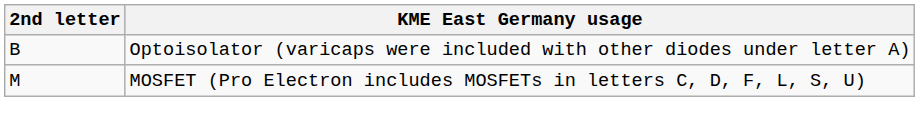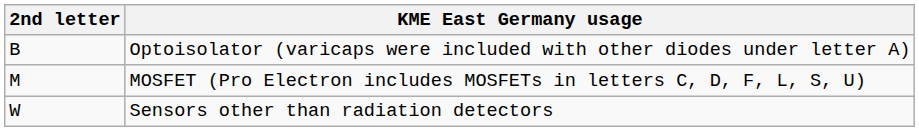+ row: W | Sensors other than radiation detectors
